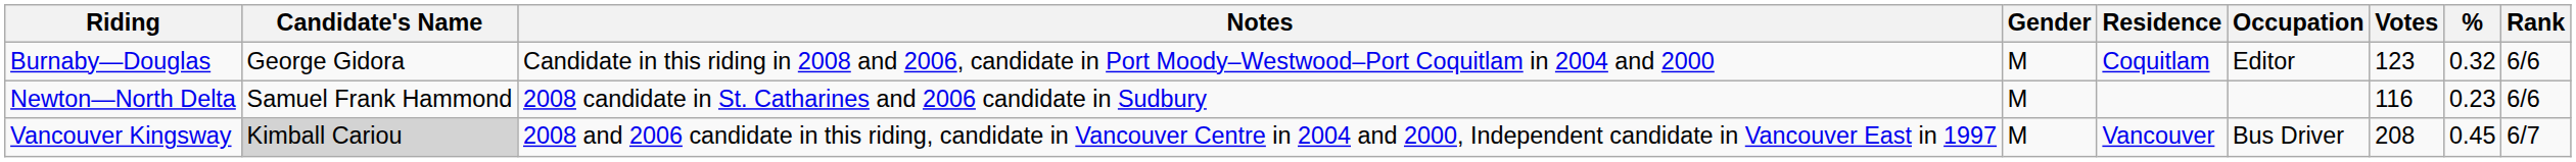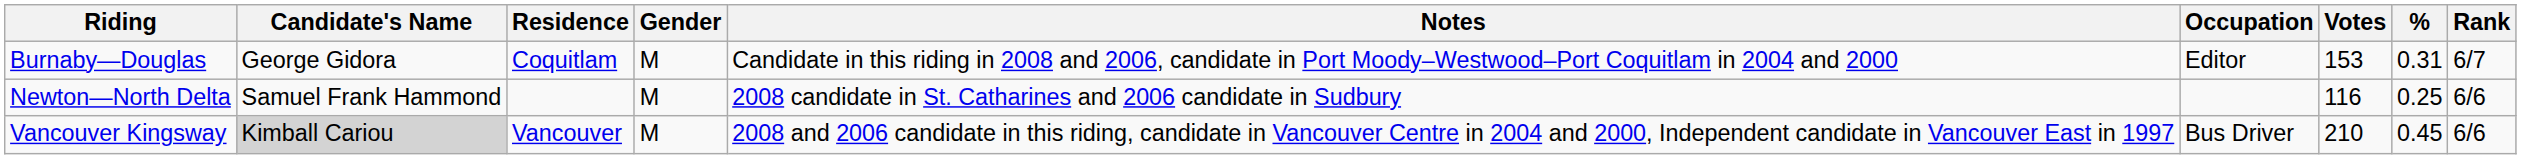columns swapped: Notes <-> Residence
Burnaby—Douglas | Votes: 123 -> 153
Burnaby—Douglas | %: 0.32 -> 0.31
Burnaby—Douglas | Rank: 6/6 -> 6/7
Newton—North Delta | %: 0.23 -> 0.25
Vancouver Kingsway | Votes: 208 -> 210
Vancouver Kingsway | Rank: 6/7 -> 6/6
